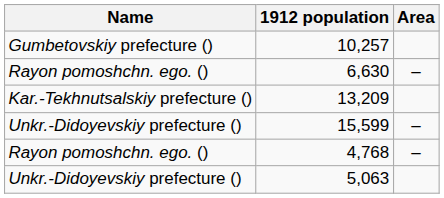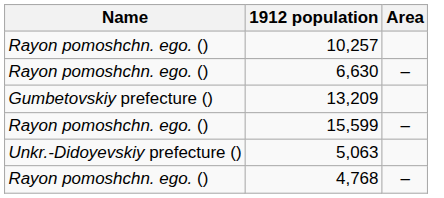10,257 | Name: Gumbetovskiy prefecture () -> Rayon pomoshchn. ego. ()
13,209 | Name: Kar.-Tekhnutsalskiy prefecture () -> Gumbetovskiy prefecture ()
15,599 | Name: Unkr.-Didoyevskiy prefecture () -> Rayon pomoshchn. ego. ()
rows swapped: 5,063 <-> 4,768
